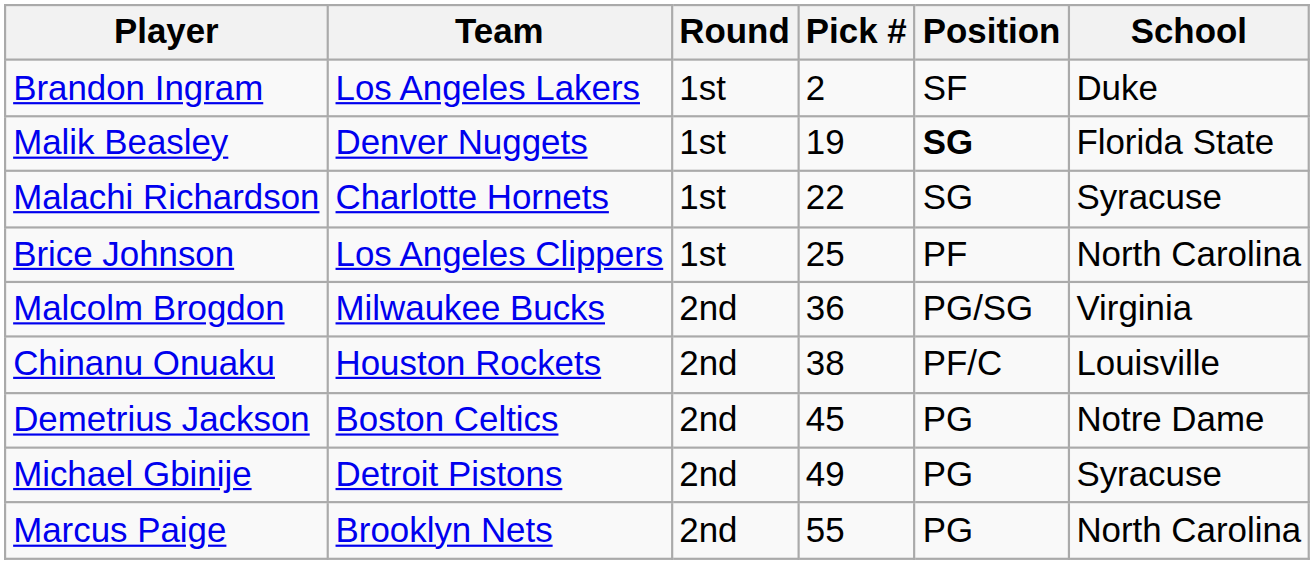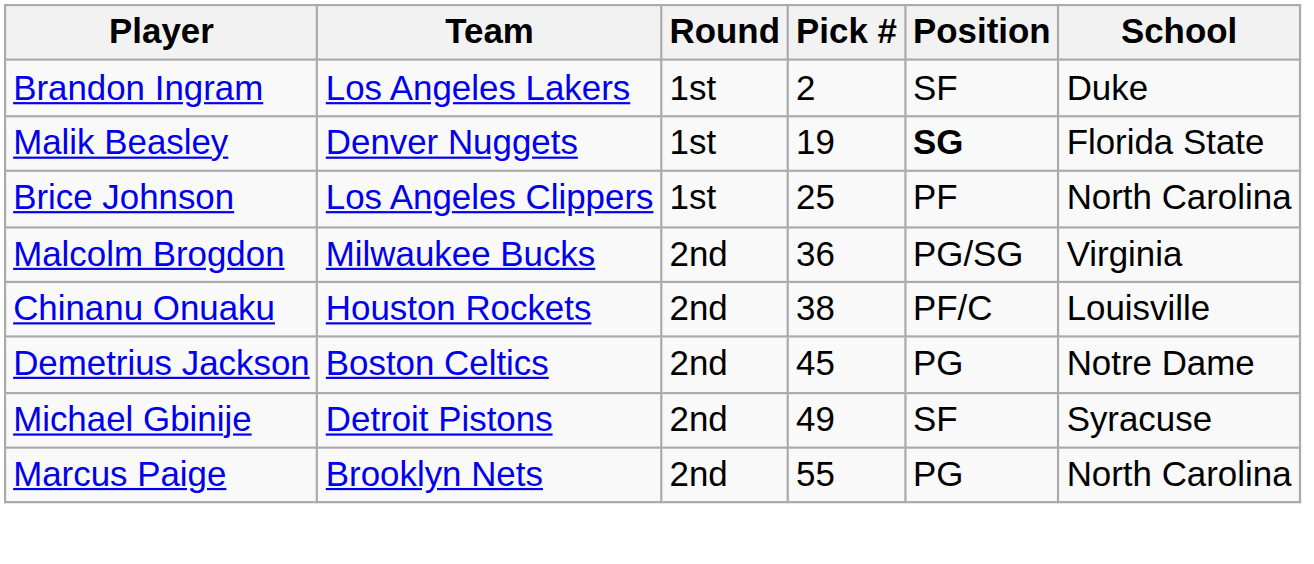- row: Malachi Richardson | Charlotte Hornets | 1st | 22 | SG | Syracuse
Michael Gbinije | Position: PG -> SF
